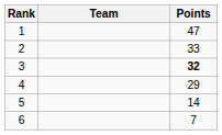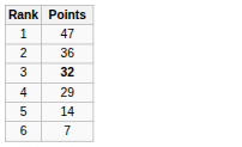- column: Team
2 | Points: 33 -> 36
